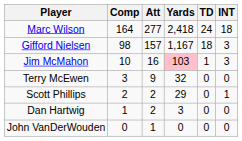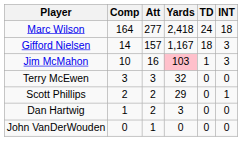Gifford Nielsen | Comp: 98 -> 14
Terry McEwen | Att: 9 -> 3
